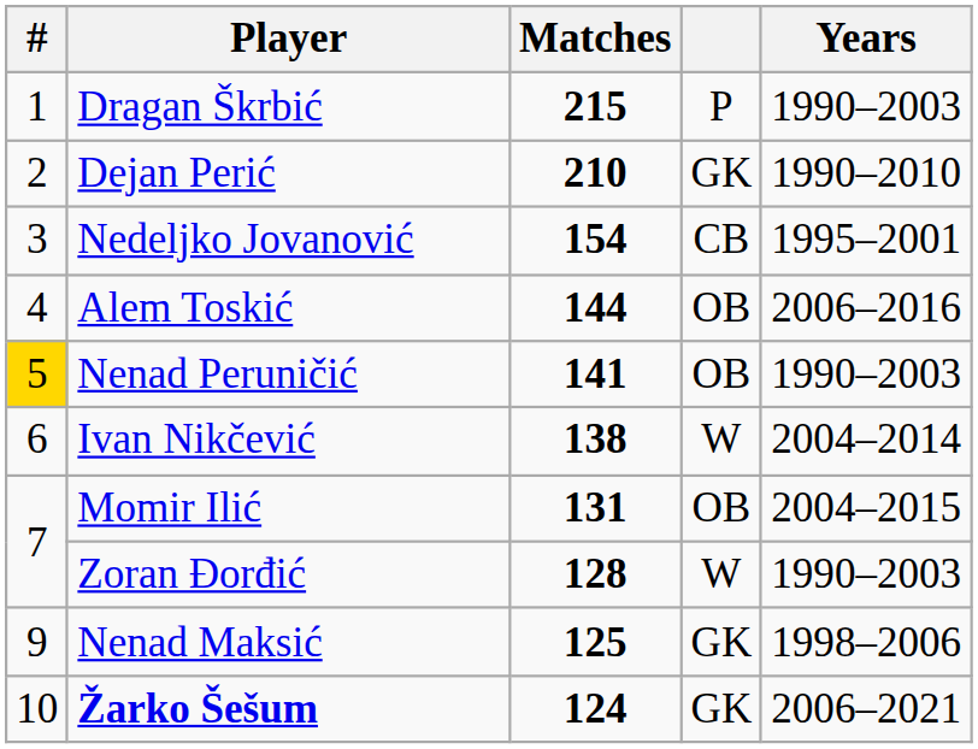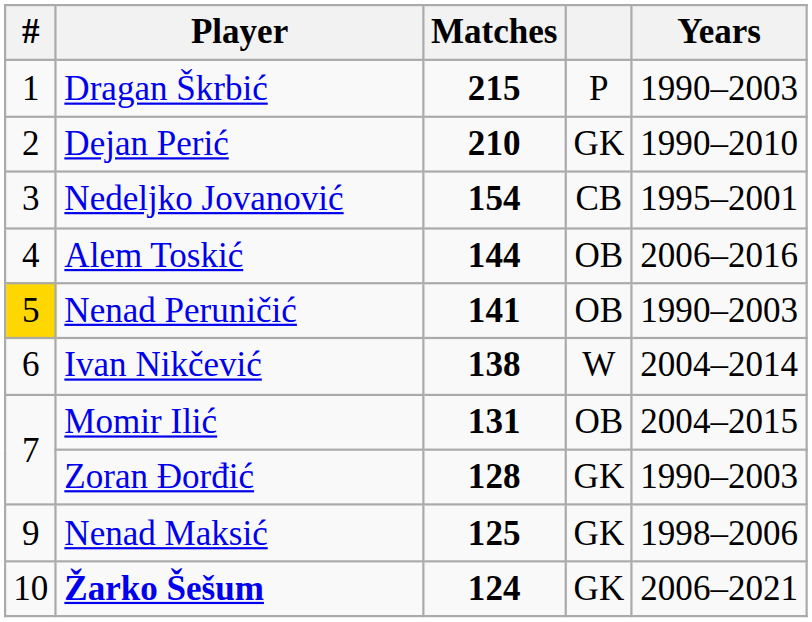Zoran Đorđić | column 4: W -> GK
